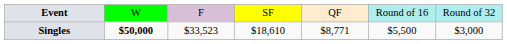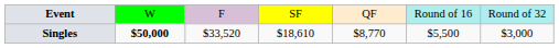Singles | column 3: $33,523 -> $33,520
Singles | column 5: $8,771 -> $8,770
